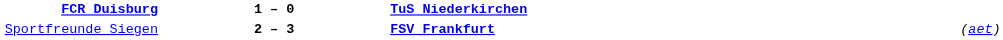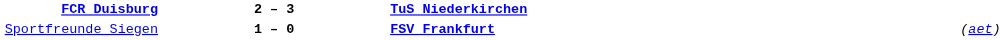FCR Duisburg | column 2: 1 – 0 -> 2 – 3
Sportfreunde Siegen | column 2: 2 – 3 -> 1 – 0
